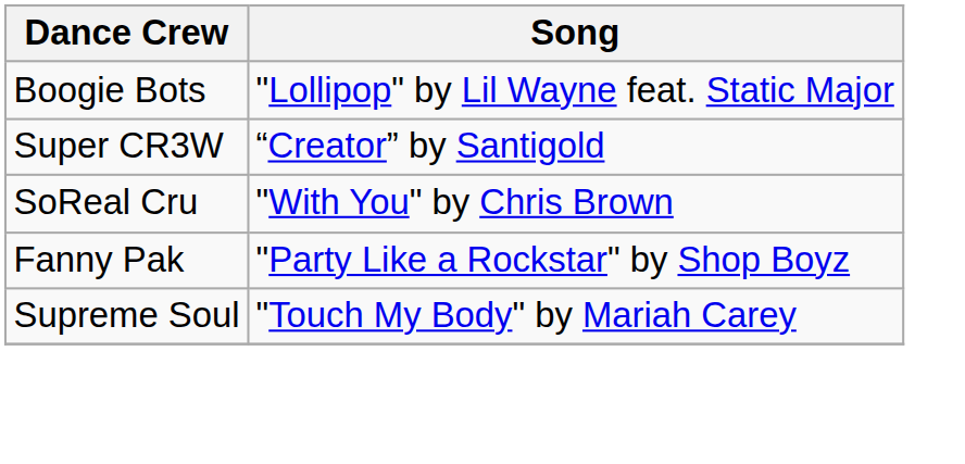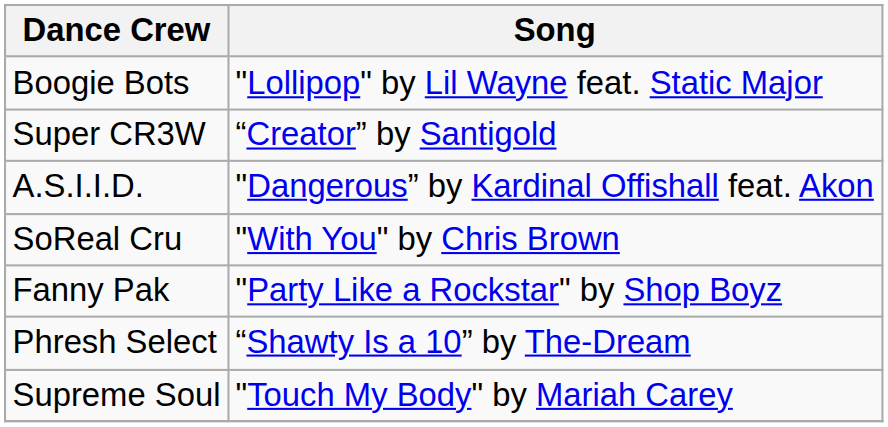+ row: A.S.I.I.D. | "Dangerous” by Kardinal Offishall feat. Akon
+ row: Phresh Select | “Shawty Is a 10” by The-Dream
